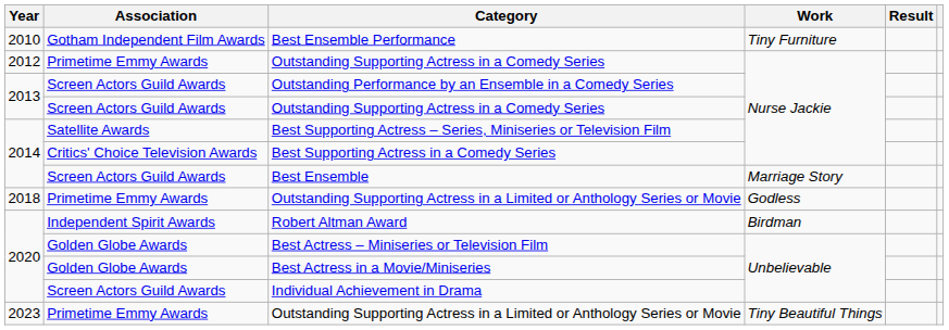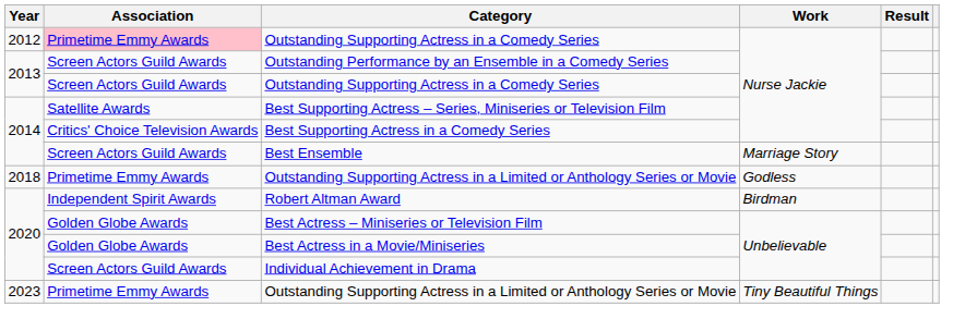- row: 2010 | Gotham Independent Film Awards | Best Ensemble Performance | Tiny Furniture
2012 / Outstanding Supporting Actress in a Comedy Series | Association: no background -> pink background
